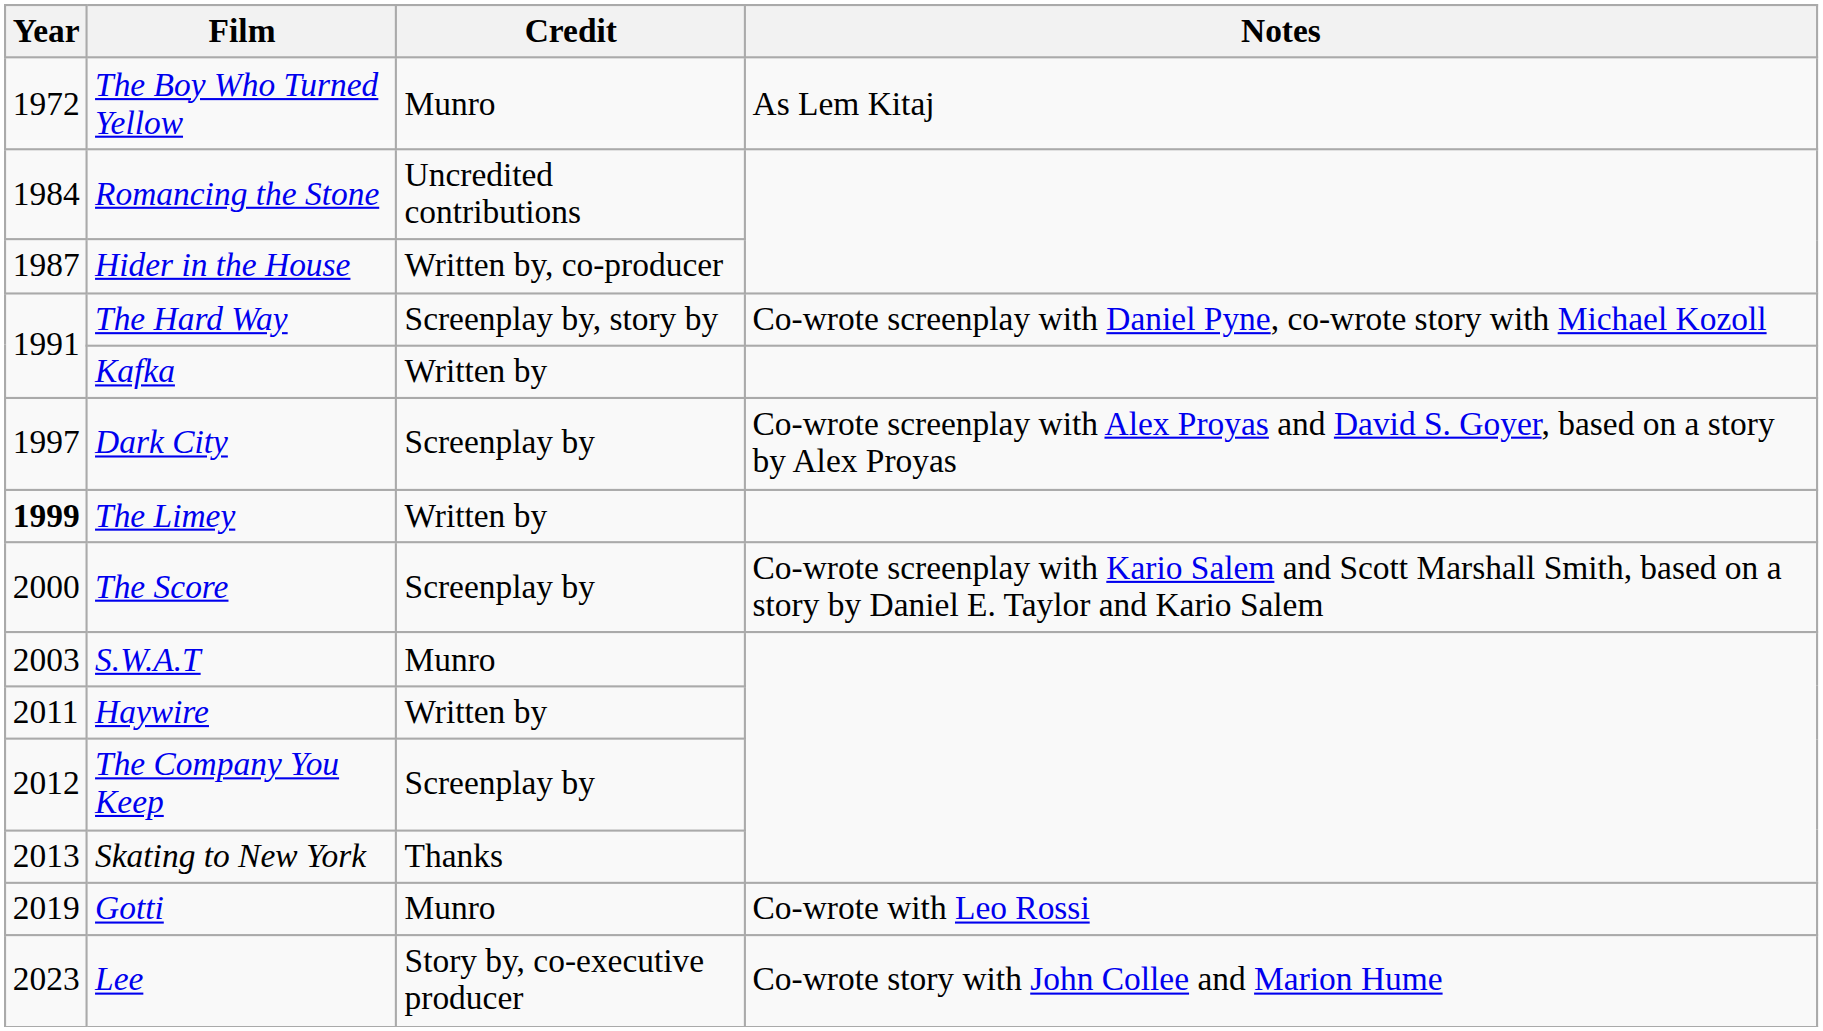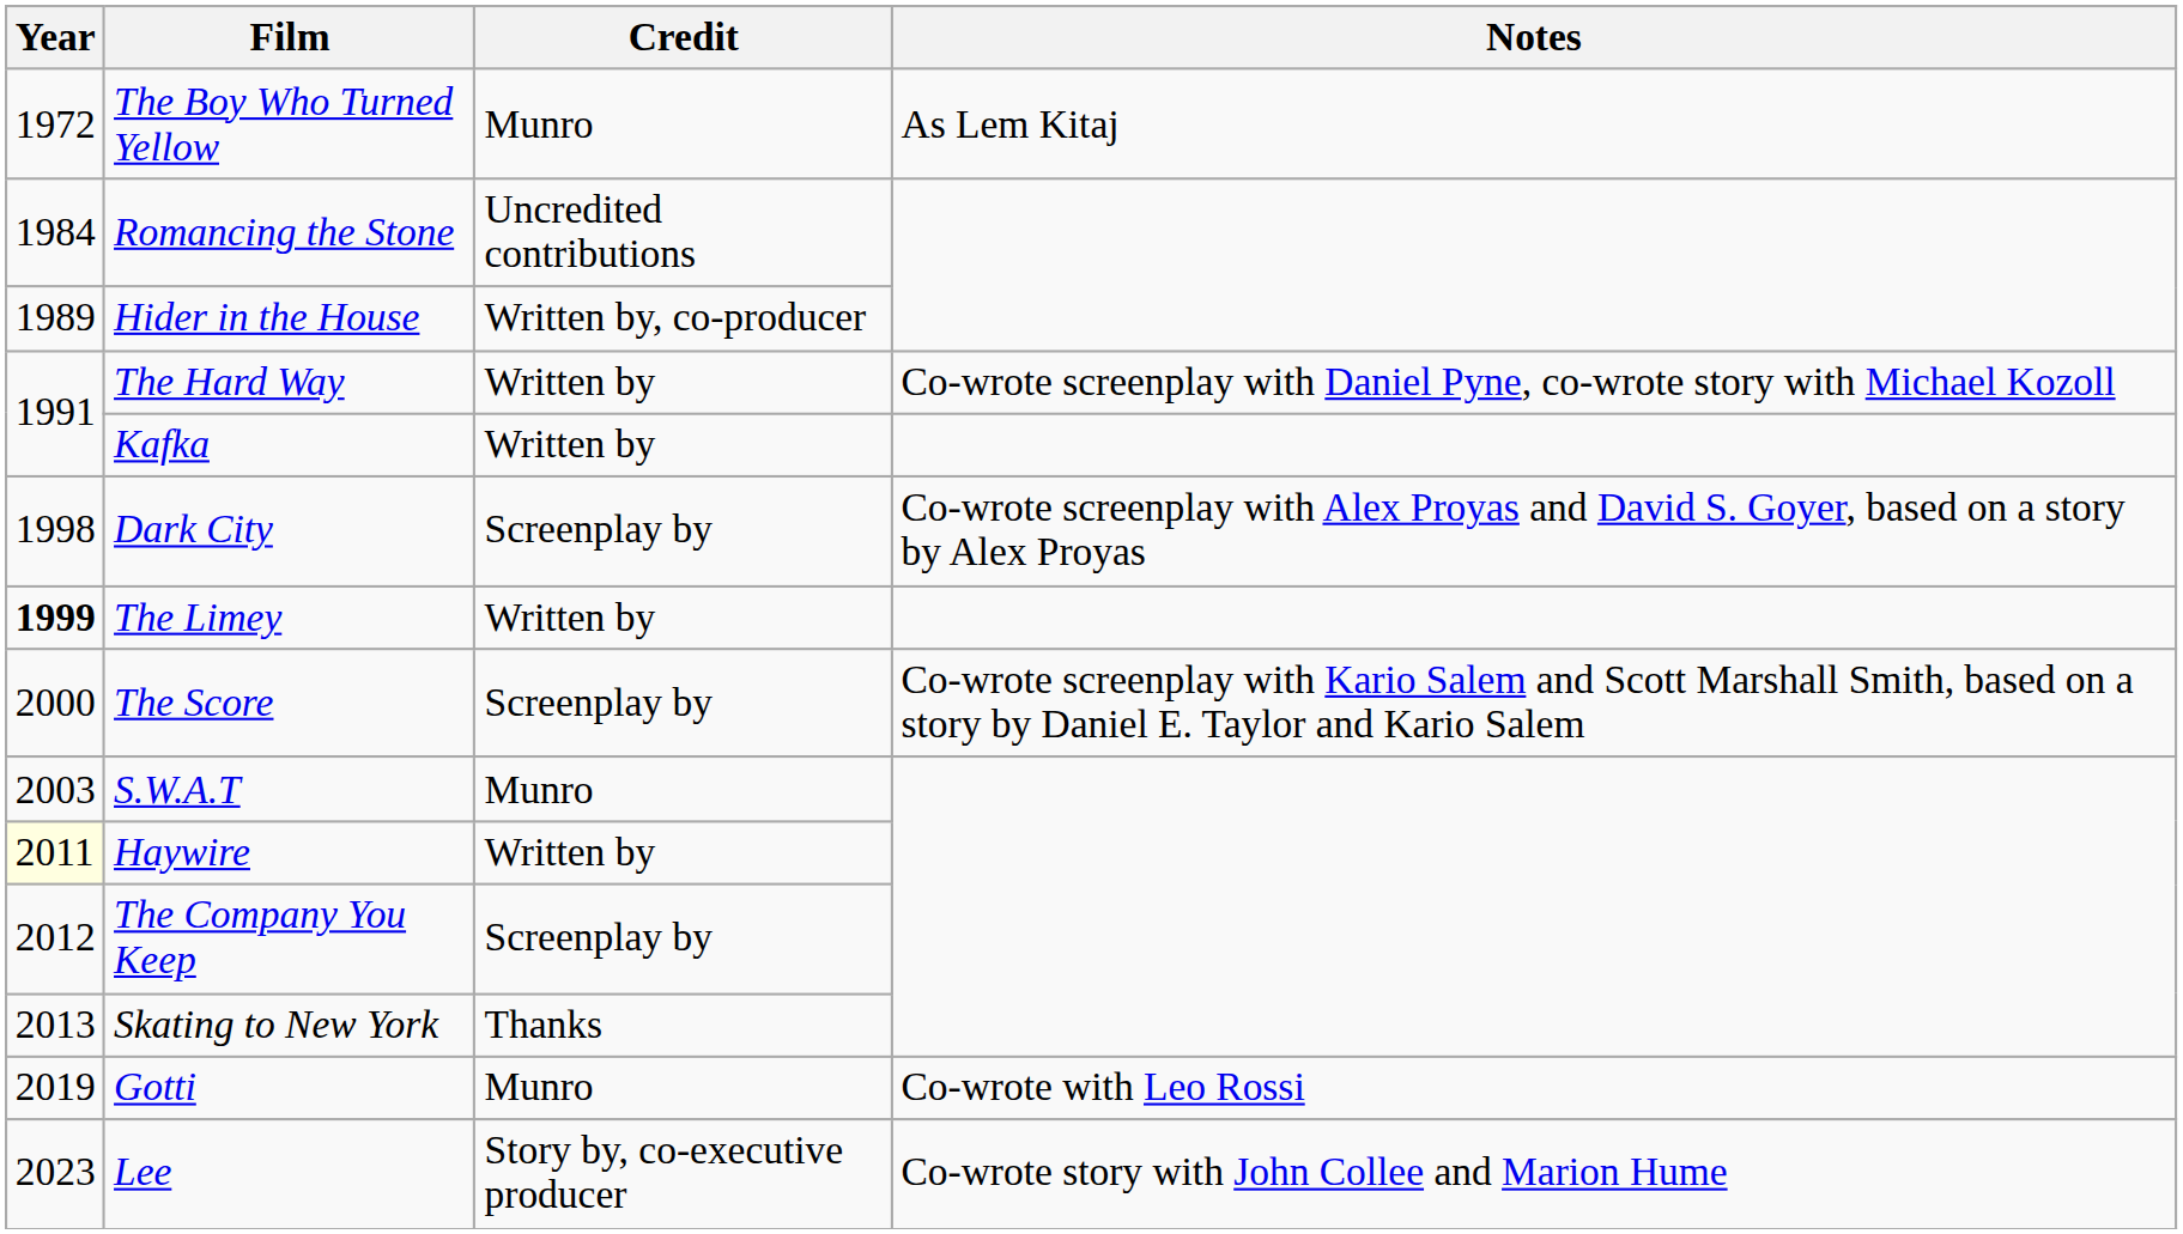Hider in the House | Year: 1987 -> 1989
The Hard Way | Credit: Screenplay by, story by -> Written by
Dark City | Year: 1997 -> 1998
Haywire | Year: no background -> lightyellow background
